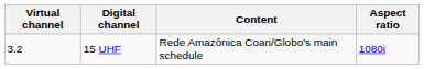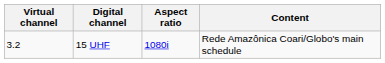columns swapped: Aspect ratio <-> Content
